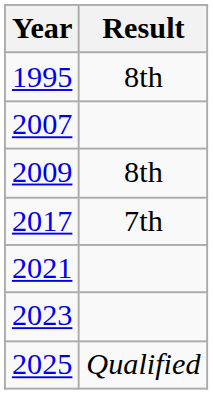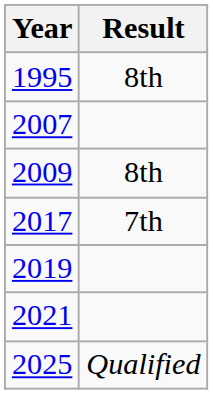+ row: 2019
- row: 2023
